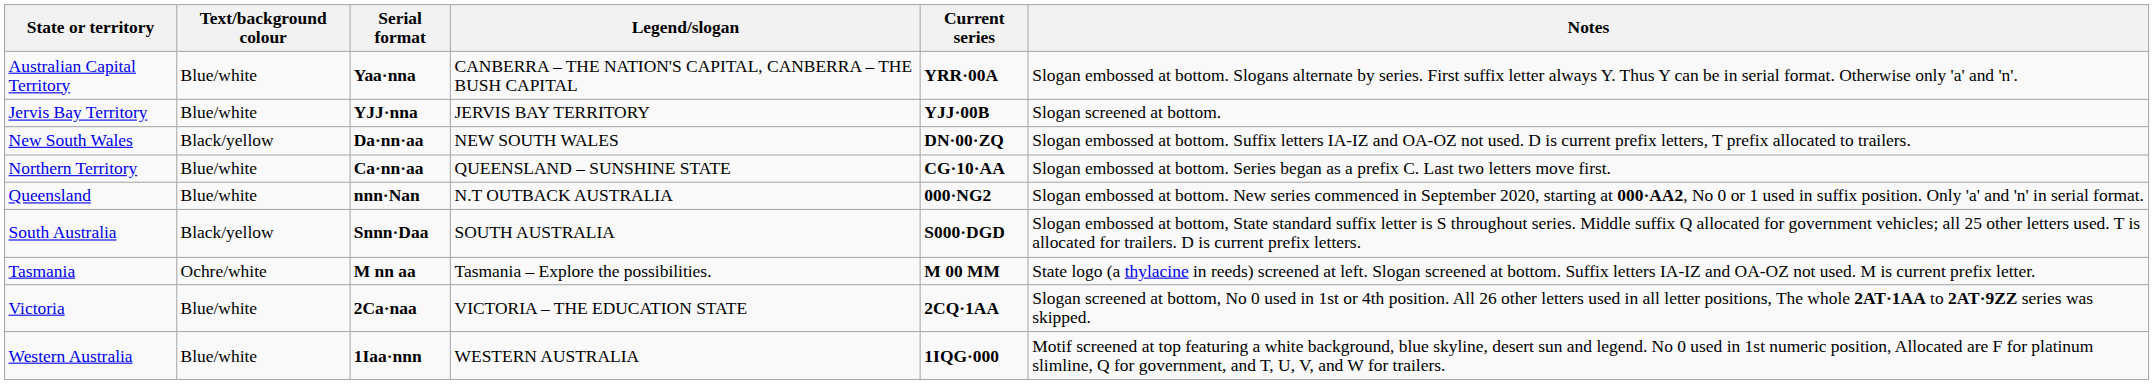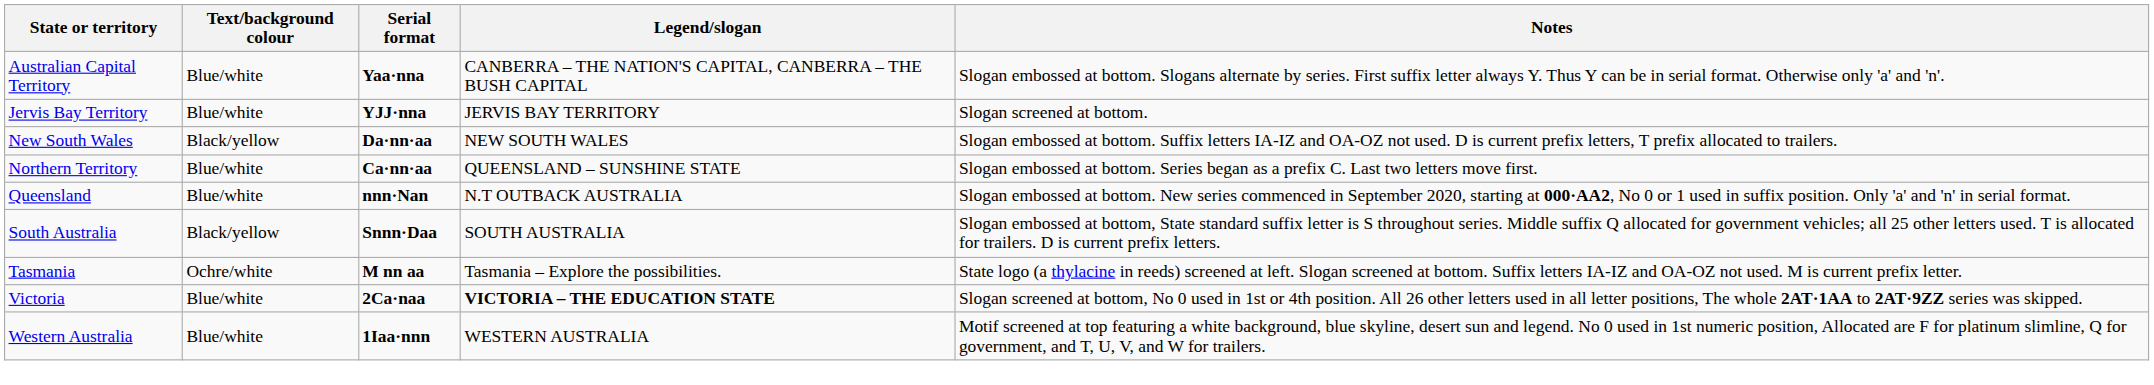- column: Current series | YRR·00A | YJJ·00B | DN·00·ZQ | CG·10·AA | 000·NG2 | S000·DGD | M 00 MM | 2CQ·1AA | 1IQG·000
Victoria | Legend/slogan: normal -> bold
